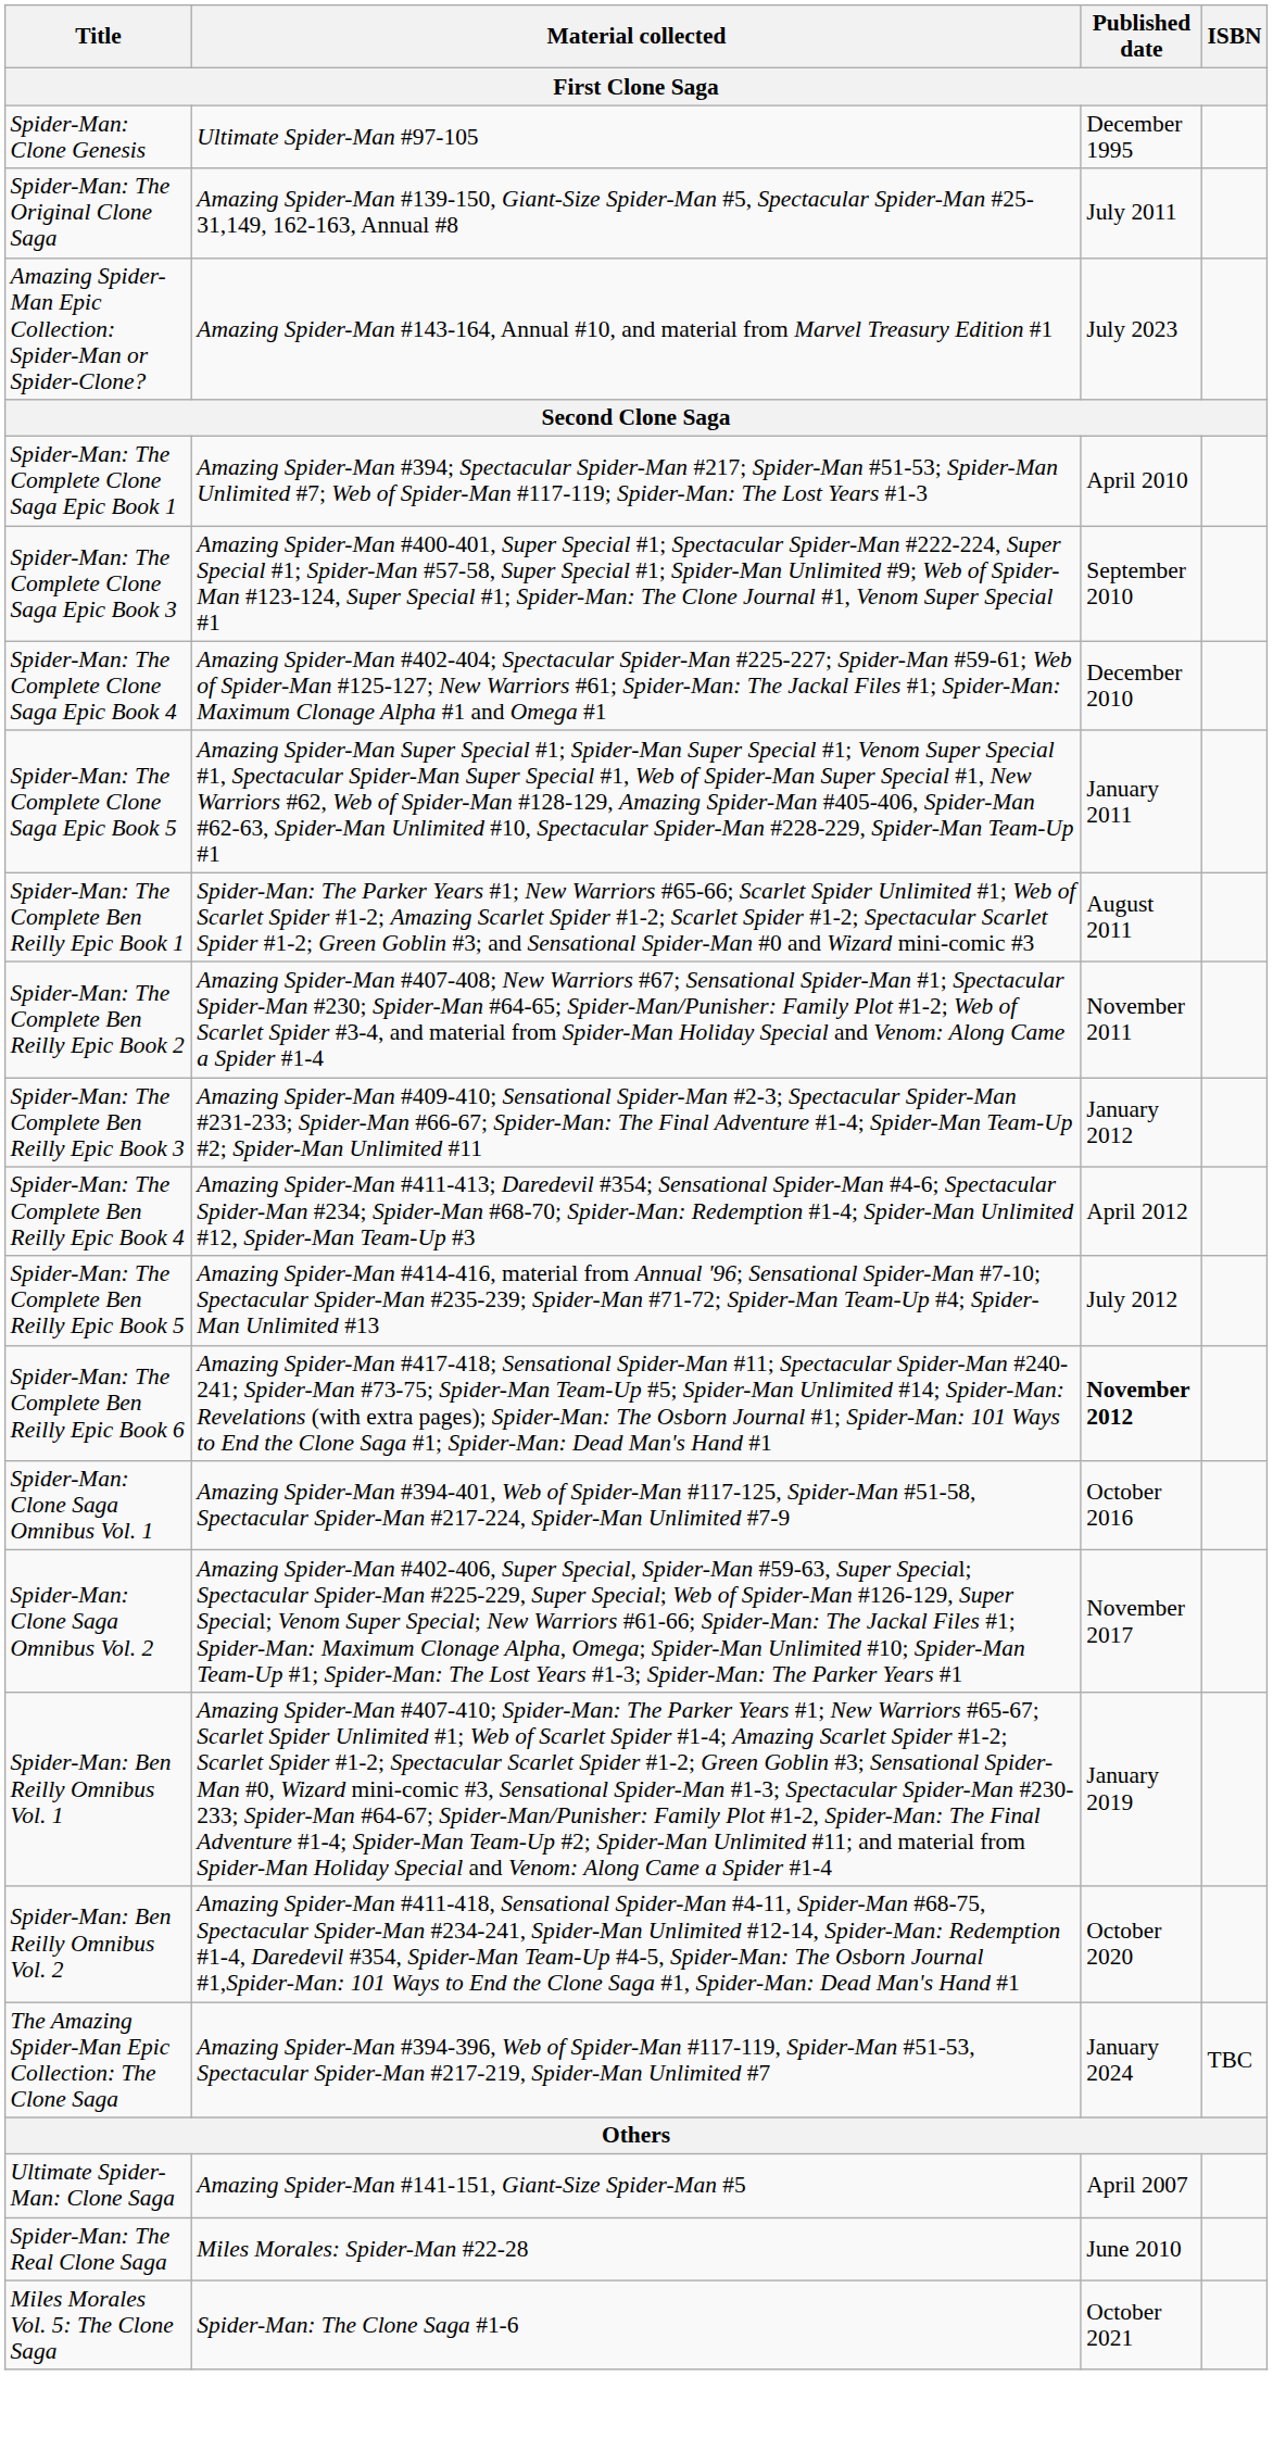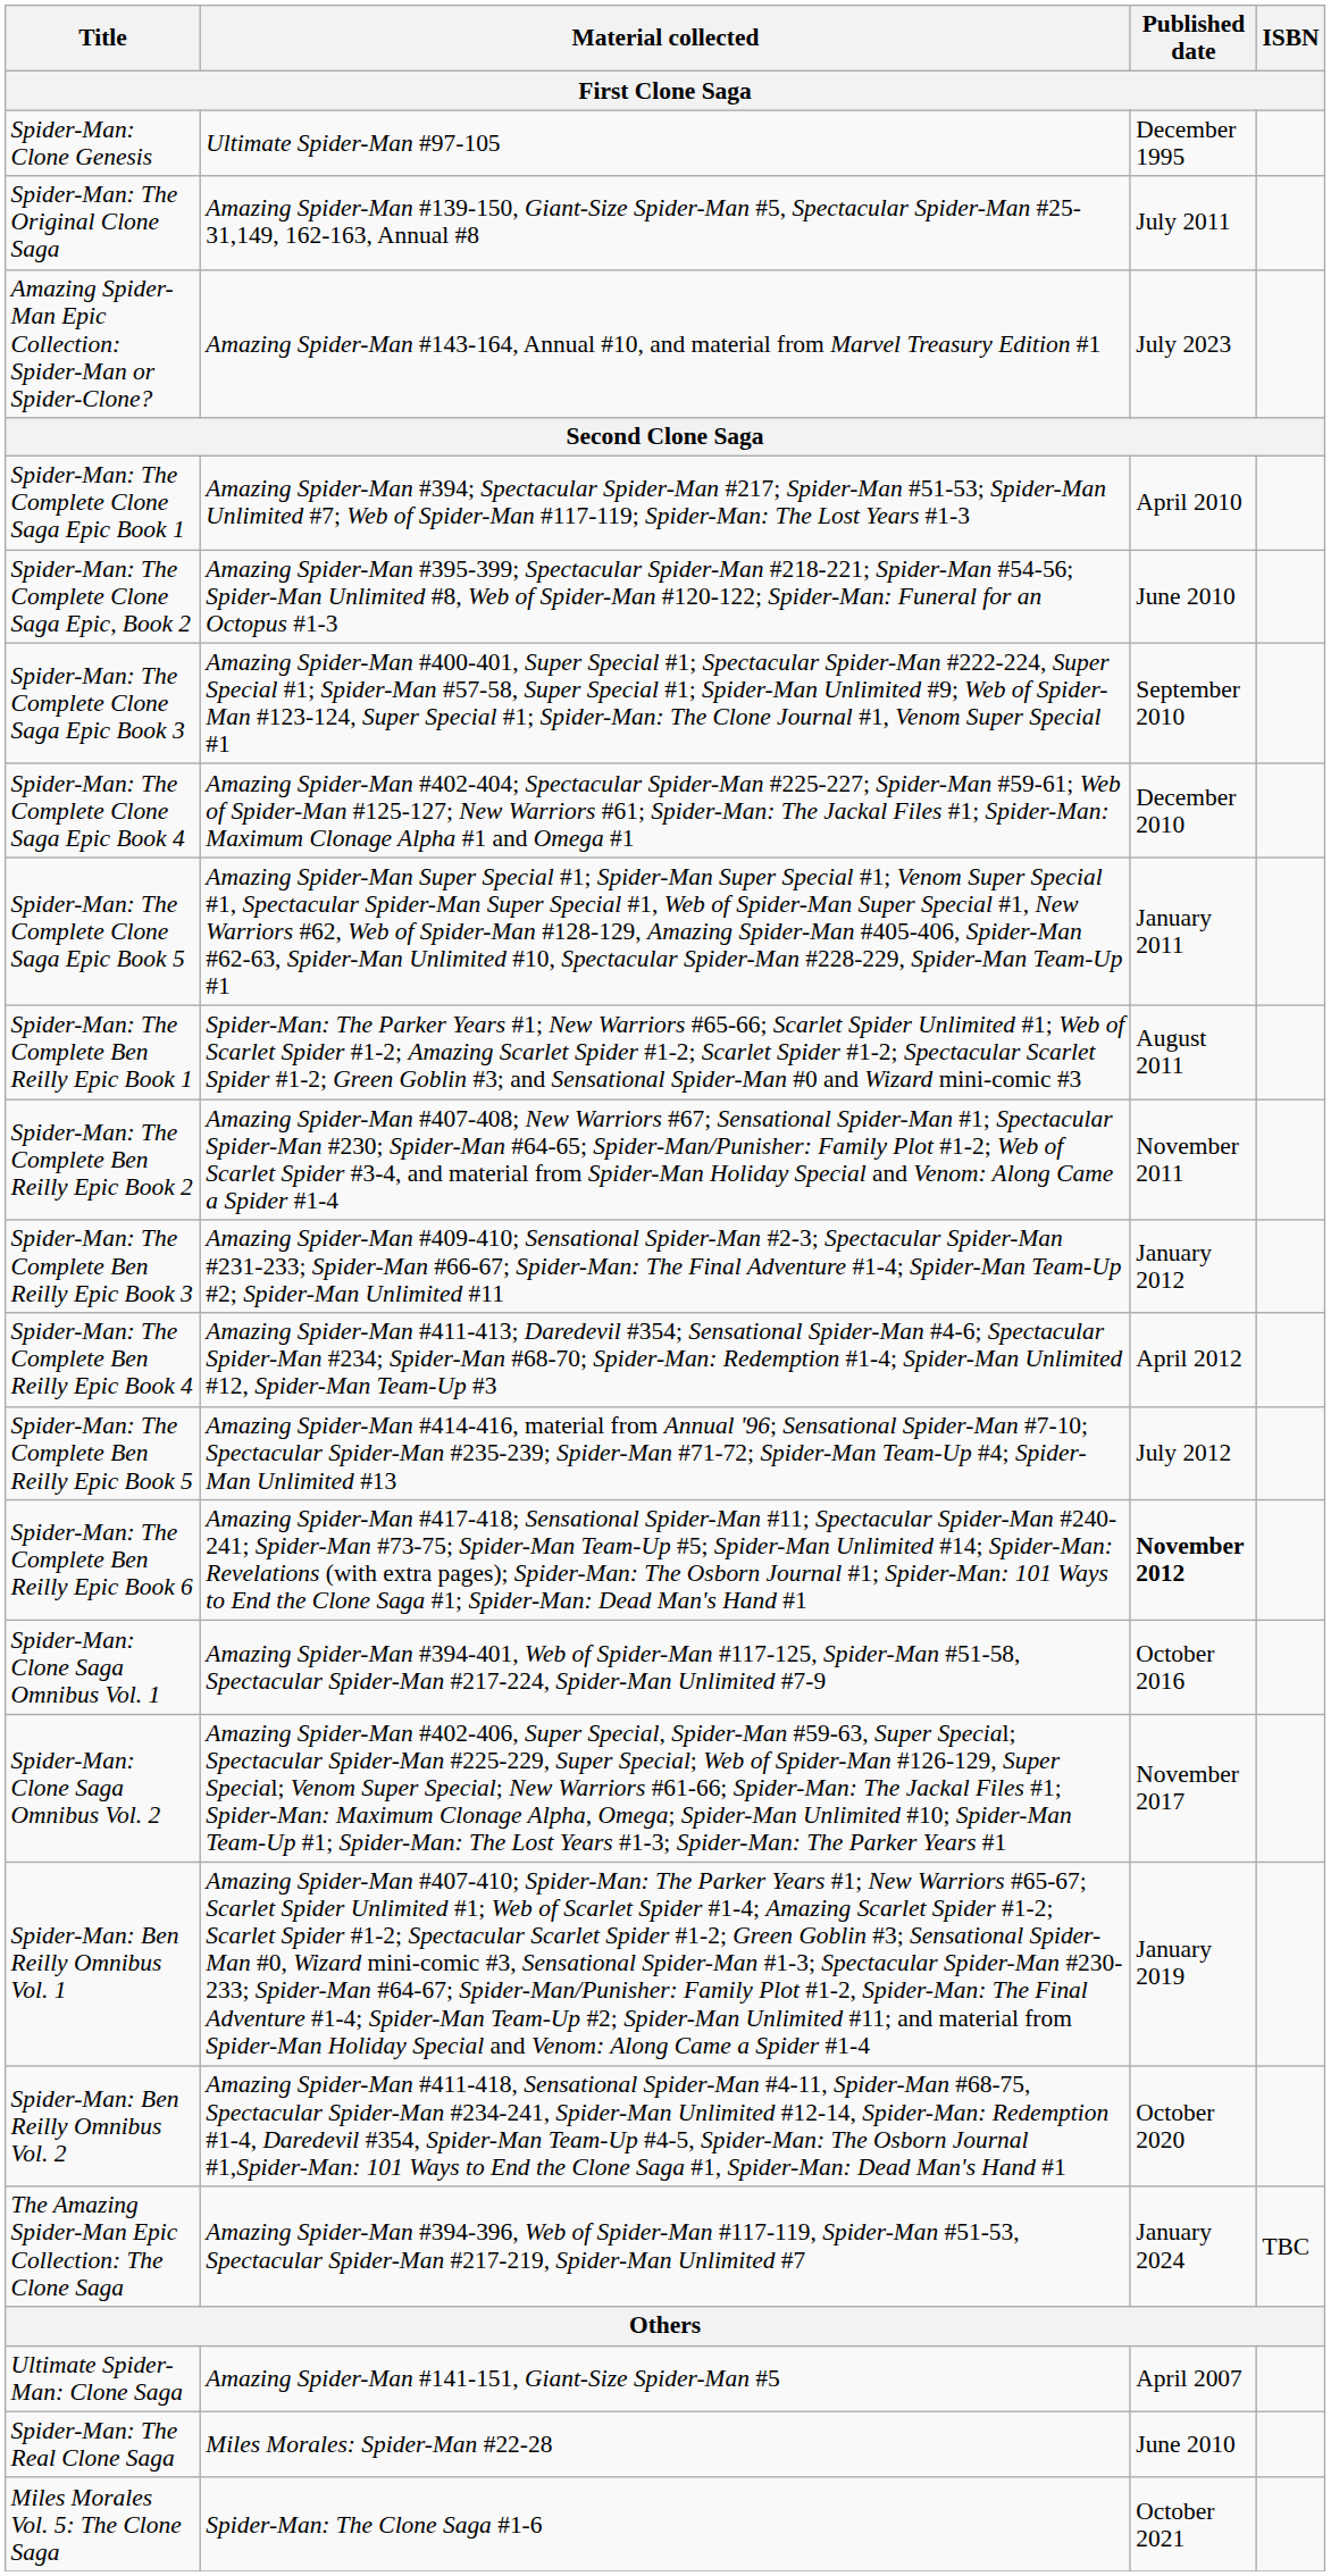+ row: Spider-Man: The Complete Clone Saga Epic, Book 2 | Amazing Spider-Man #395-399; Spectacular Spider-Man #218-221; Spider-Man #54-56; Spider-Man Unlimited #8, Web of Spider-Man #120-122; Spider-Man: Funeral for an Octopus #1-3 | June 2010
